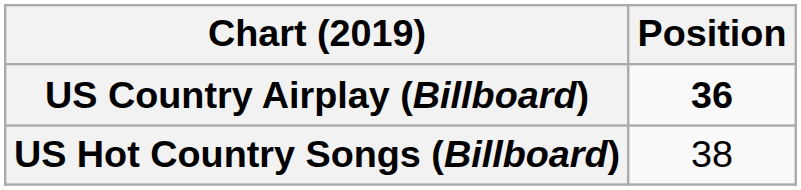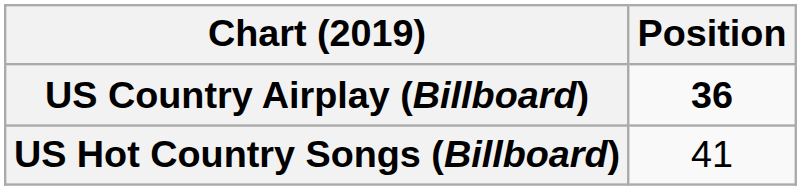US Hot Country Songs (Billboard) | Position: 38 -> 41
